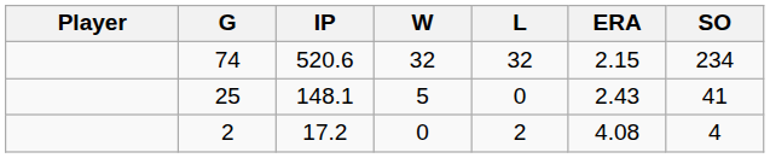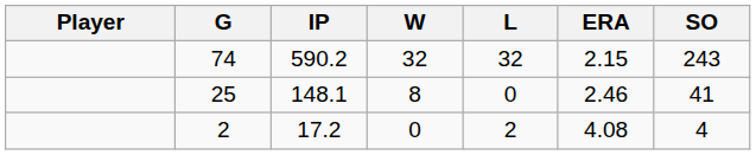74 | IP: 520.6 -> 590.2
74 | SO: 234 -> 243
25 | W: 5 -> 8
25 | ERA: 2.43 -> 2.46
